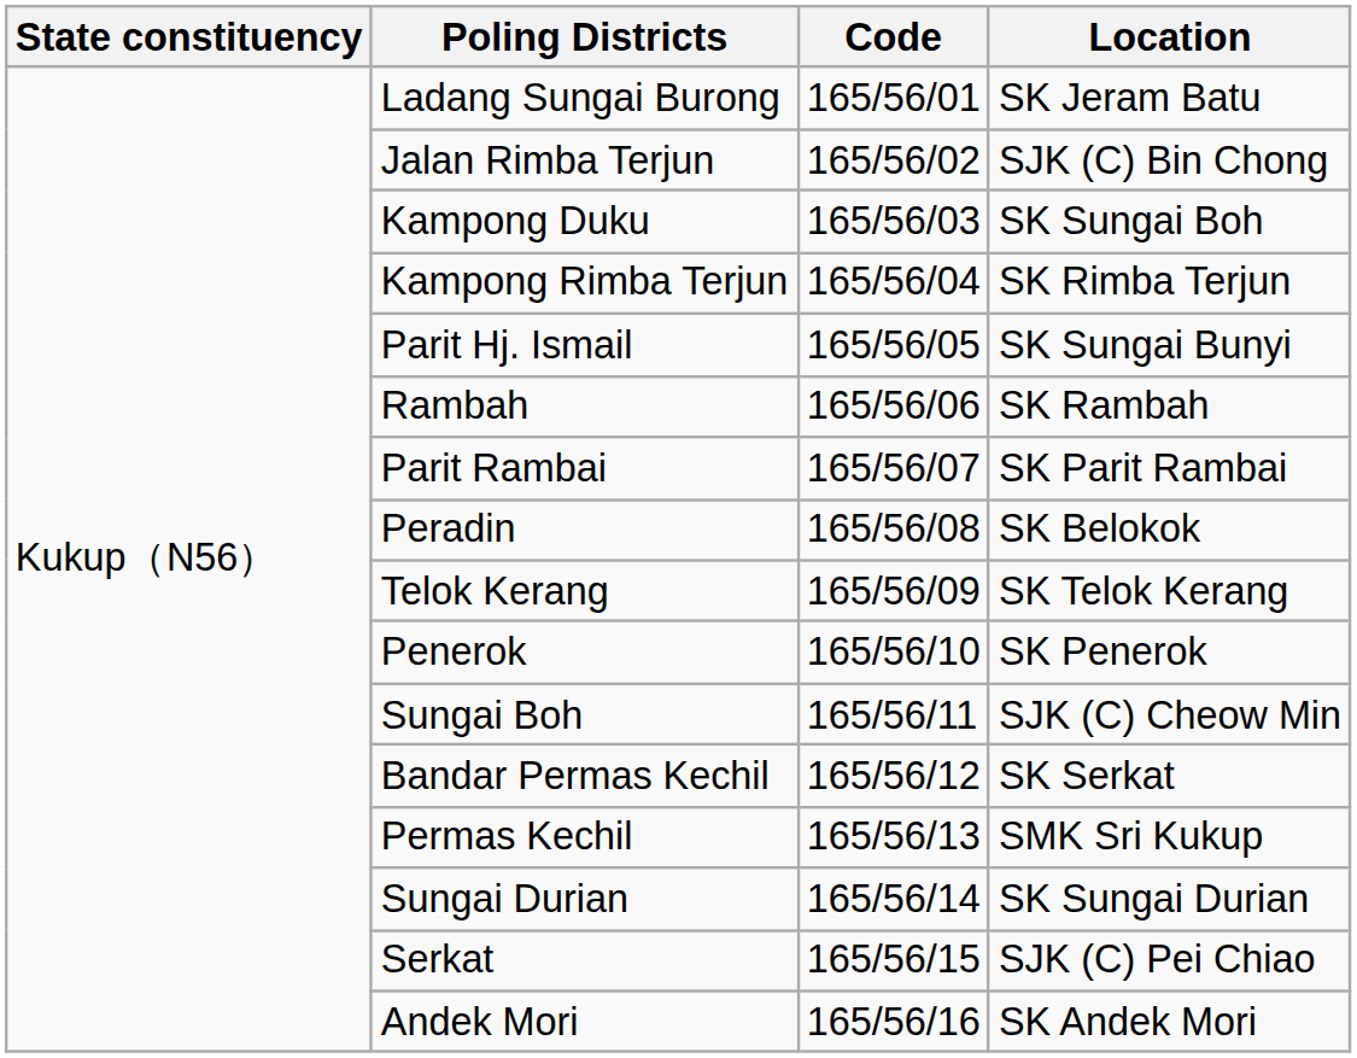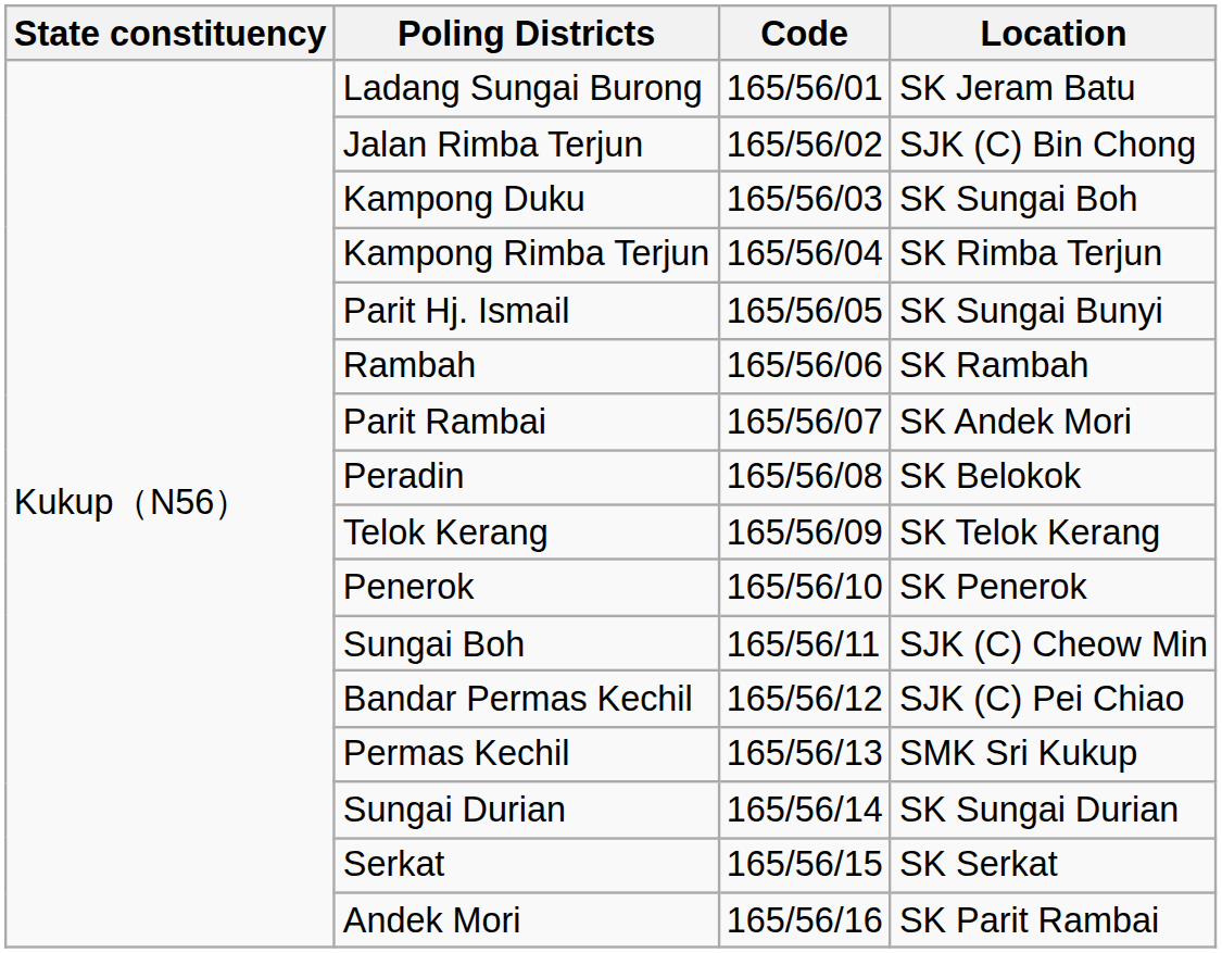Parit Rambai | Location: SK Parit Rambai -> SK Andek Mori
Bandar Permas Kechil | Location: SK Serkat -> SJK (C) Pei Chiao
Serkat | Location: SJK (C) Pei Chiao -> SK Serkat
Andek Mori | Location: SK Andek Mori -> SK Parit Rambai
